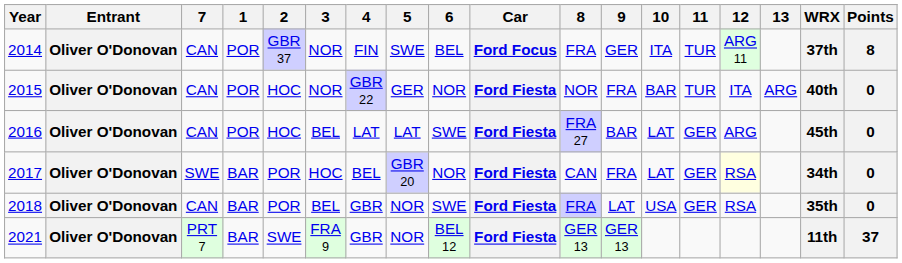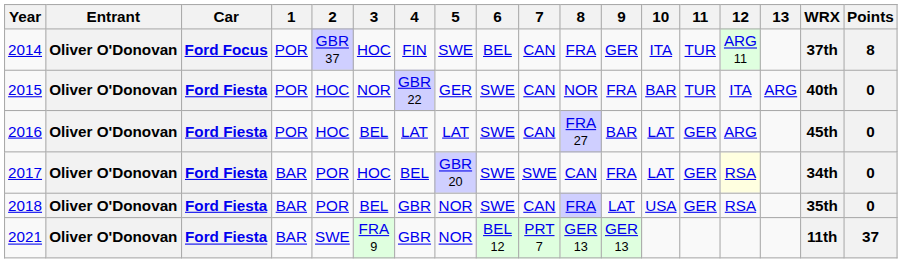columns swapped: Car <-> 7
2014 | 3: NOR -> HOC
2015 | 6: NOR -> SWE
2017 | 6: NOR -> SWE
